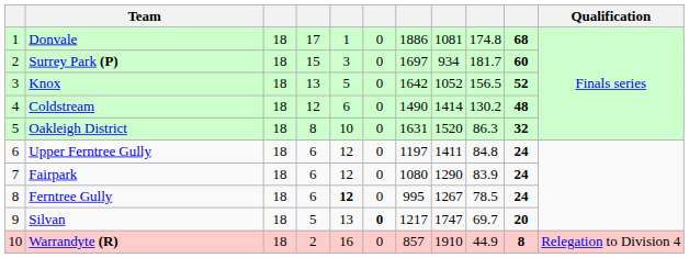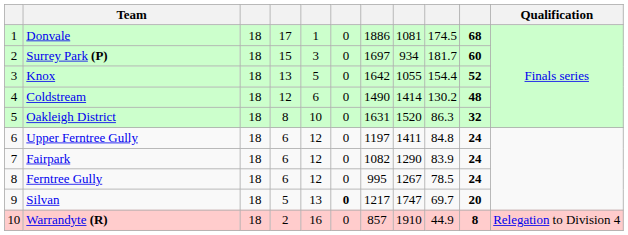Donvale | column 9: 174.8 -> 174.5
Knox | column 8: 1052 -> 1055
Knox | column 9: 156.5 -> 154.4
Fairpark | column 7: 1080 -> 1082
Ferntree Gully | column 5: bold -> normal
